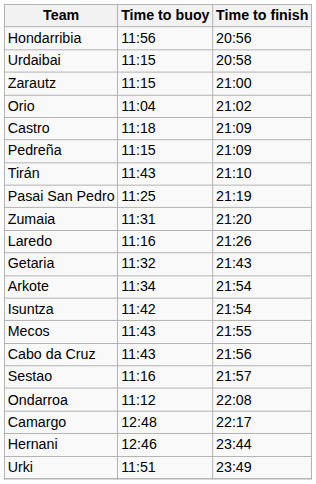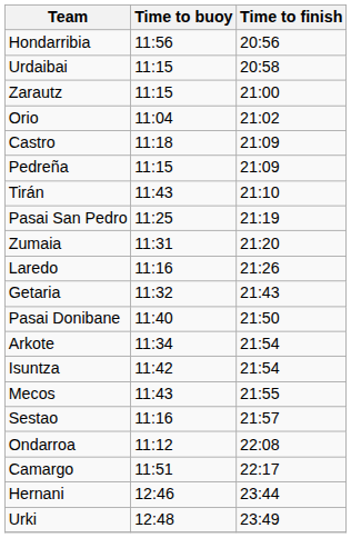+ row: Pasai Donibane | 11:40 | 21:50
- row: Cabo da Cruz | 11:43 | 21:56
Camargo | Time to buoy: 12:48 -> 11:51
Urki | Time to buoy: 11:51 -> 12:48
